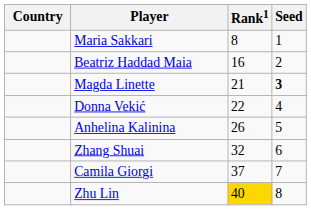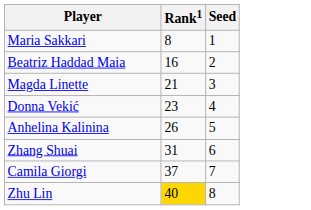- column: Country
Magda Linette | Seed: bold -> normal
Donna Vekić | Rank1: 22 -> 23
Zhang Shuai | Rank1: 32 -> 31
